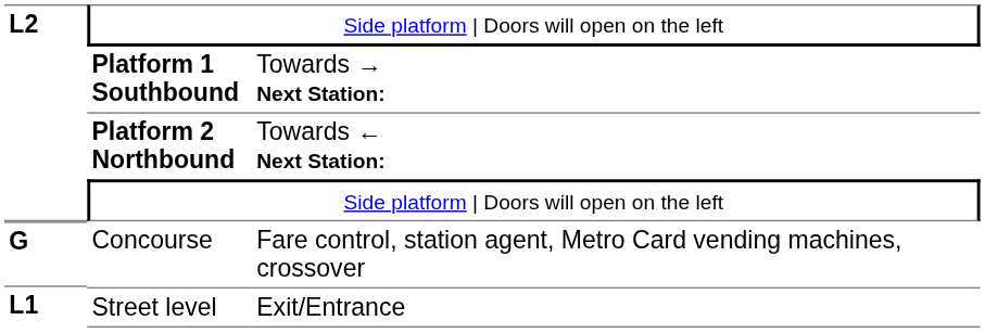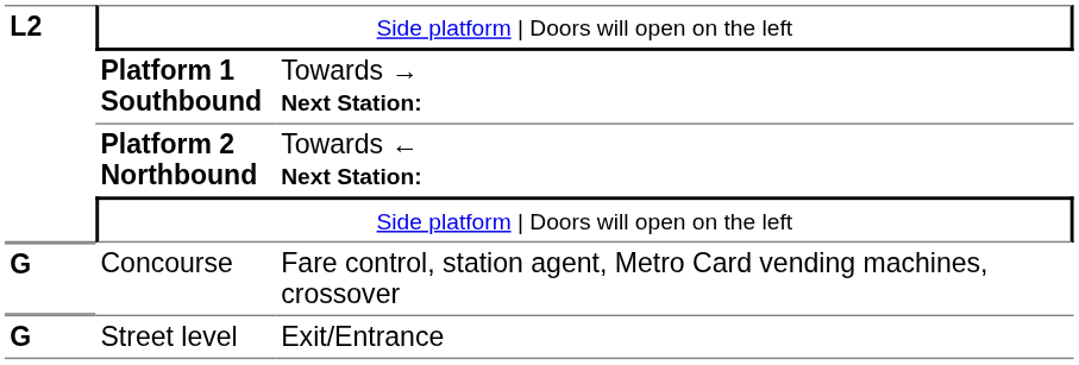Street level | column 1: L1 -> G
